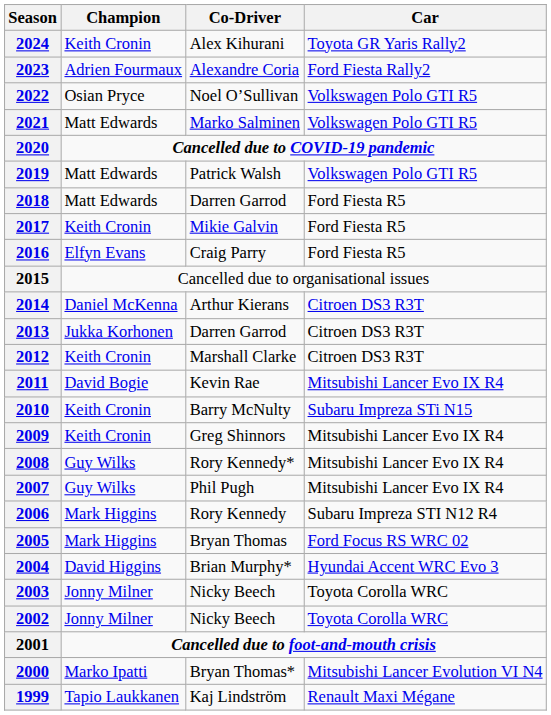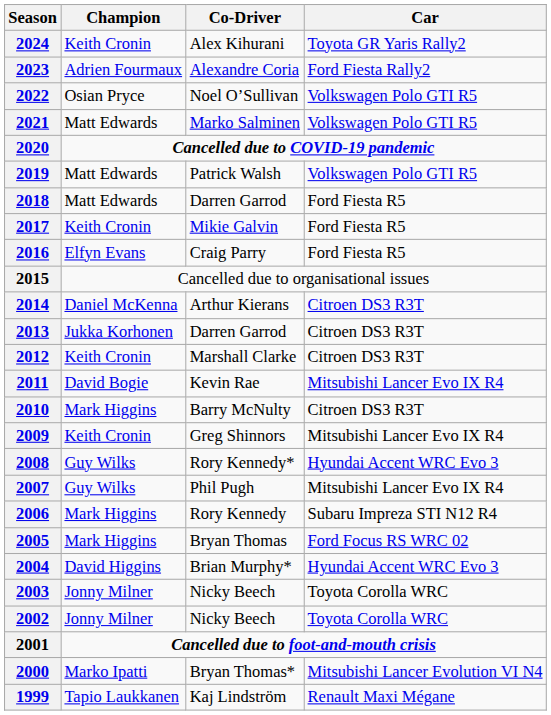2010 | Champion: Keith Cronin -> Mark Higgins
2010 | Car: Subaru Impreza STi N15 -> Citroen DS3 R3T
2008 | Car: Mitsubishi Lancer Evo IX R4 -> Hyundai Accent WRC Evo 3
